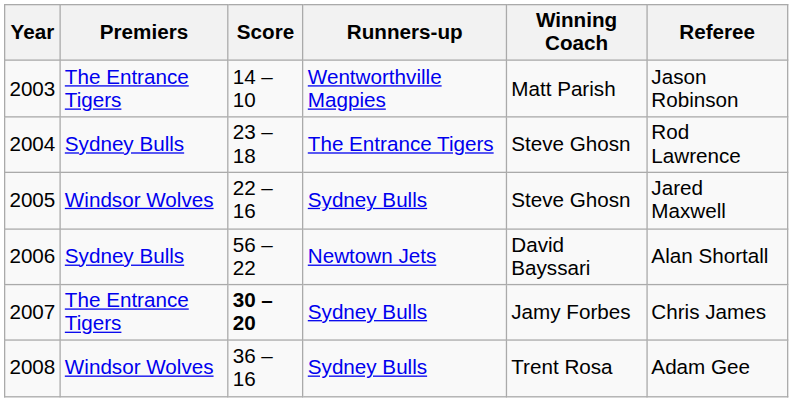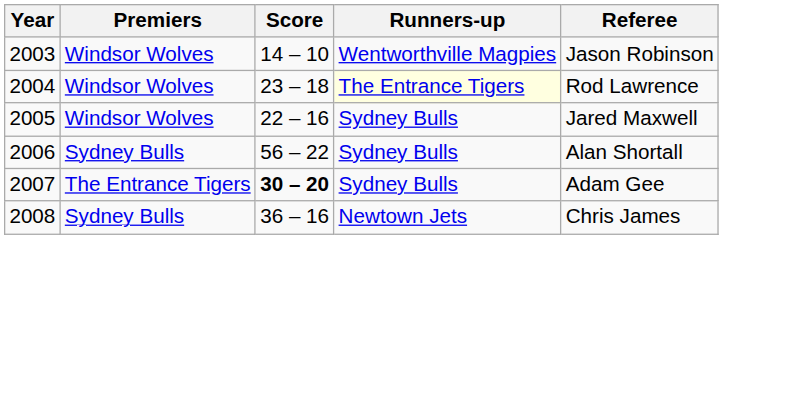- column: Winning Coach | Matt Parish | Steve Ghosn | Steve Ghosn | David Bayssari | Jamy Forbes | Trent Rosa
2003 | Premiers: The Entrance Tigers -> Windsor Wolves
2004 | Premiers: Sydney Bulls -> Windsor Wolves
2004 | Runners-up: no background -> lightyellow background
2006 | Runners-up: Newtown Jets -> Sydney Bulls
2007 | Referee: Chris James -> Adam Gee
2008 | Premiers: Windsor Wolves -> Sydney Bulls
2008 | Runners-up: Sydney Bulls -> Newtown Jets
2008 | Referee: Adam Gee -> Chris James
